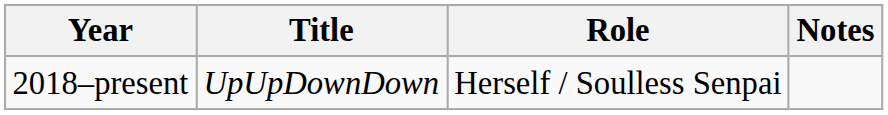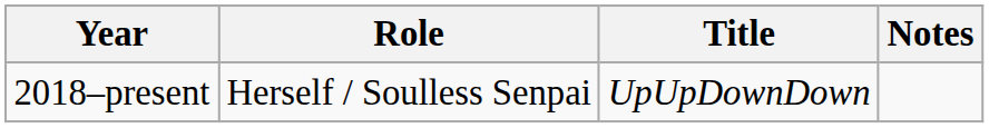columns swapped: Title <-> Role
